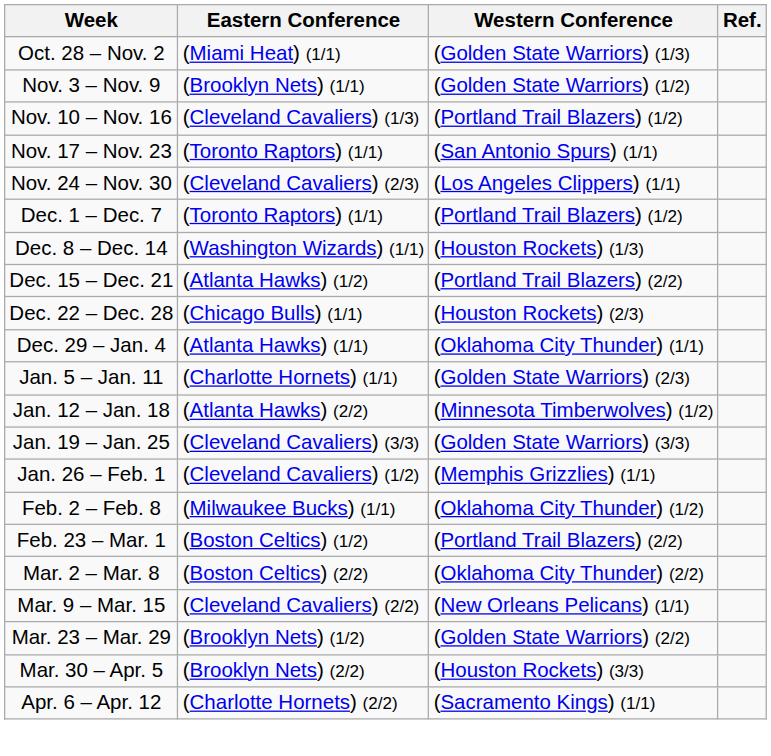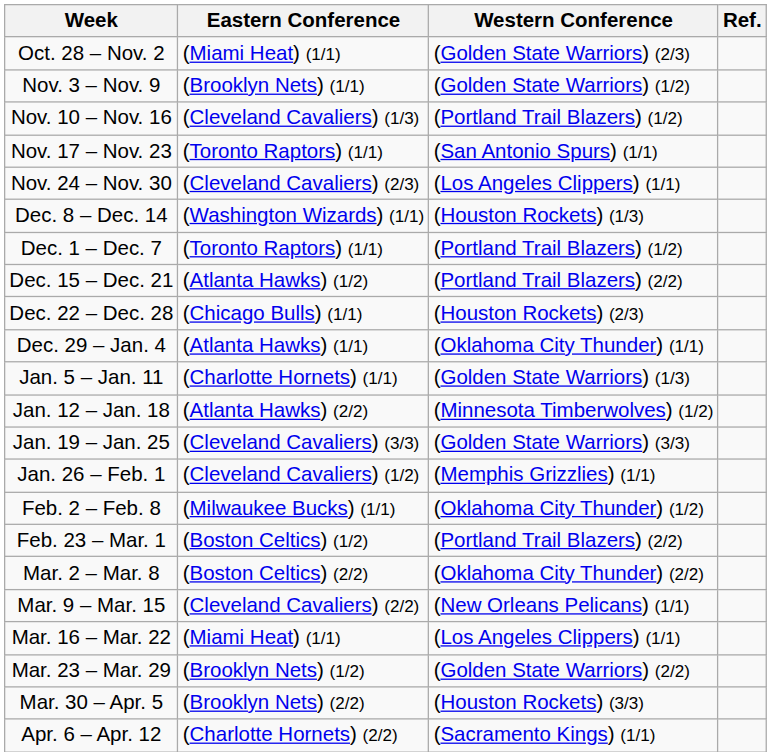Oct. 28 – Nov. 2 | Western Conference: (Golden State Warriors) (1/3) -> (Golden State Warriors) (2/3)
rows swapped: Dec. 1 – Dec. 7 <-> Dec. 8 – Dec. 14
Jan. 5 – Jan. 11 | Western Conference: (Golden State Warriors) (2/3) -> (Golden State Warriors) (1/3)
+ row: Mar. 16 – Mar. 22 | (Miami Heat) (1/1) | (Los Angeles Clippers) (1/1)
